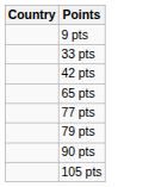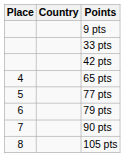+ column: Place | 4 | 5 | 6 | 7 | 8
